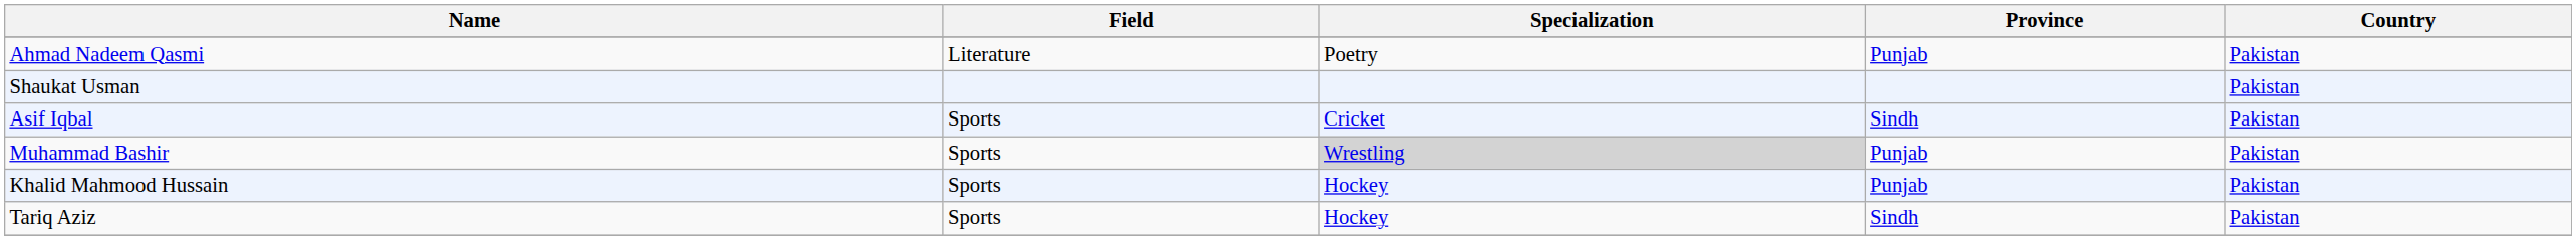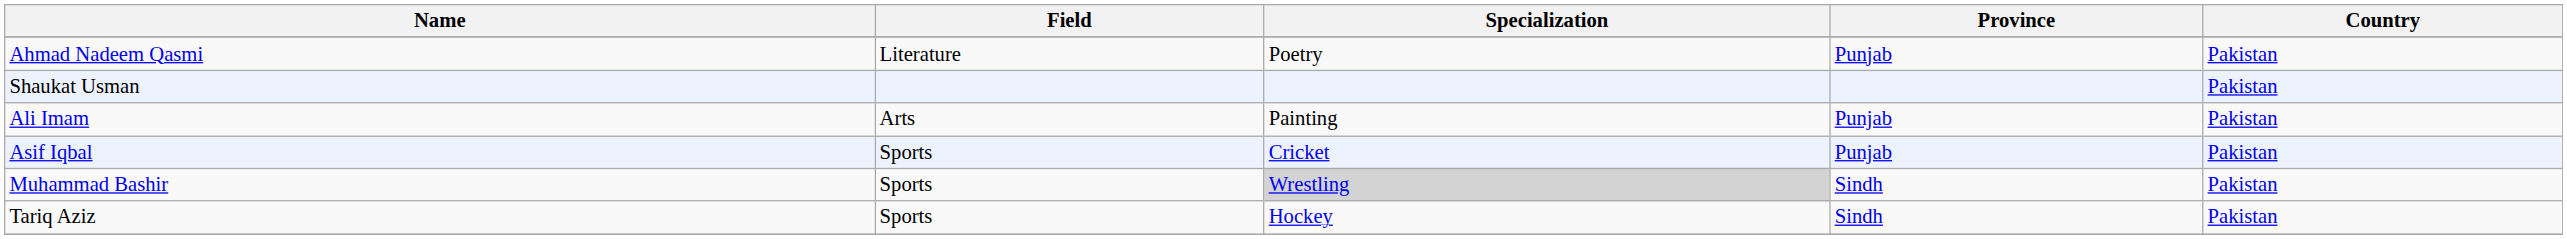+ row: Ali Imam | Arts | Painting | Punjab | Pakistan
Asif Iqbal | Province: Sindh -> Punjab
Muhammad Bashir | Province: Punjab -> Sindh
- row: Khalid Mahmood Hussain | Sports | Hockey | Punjab | Pakistan
